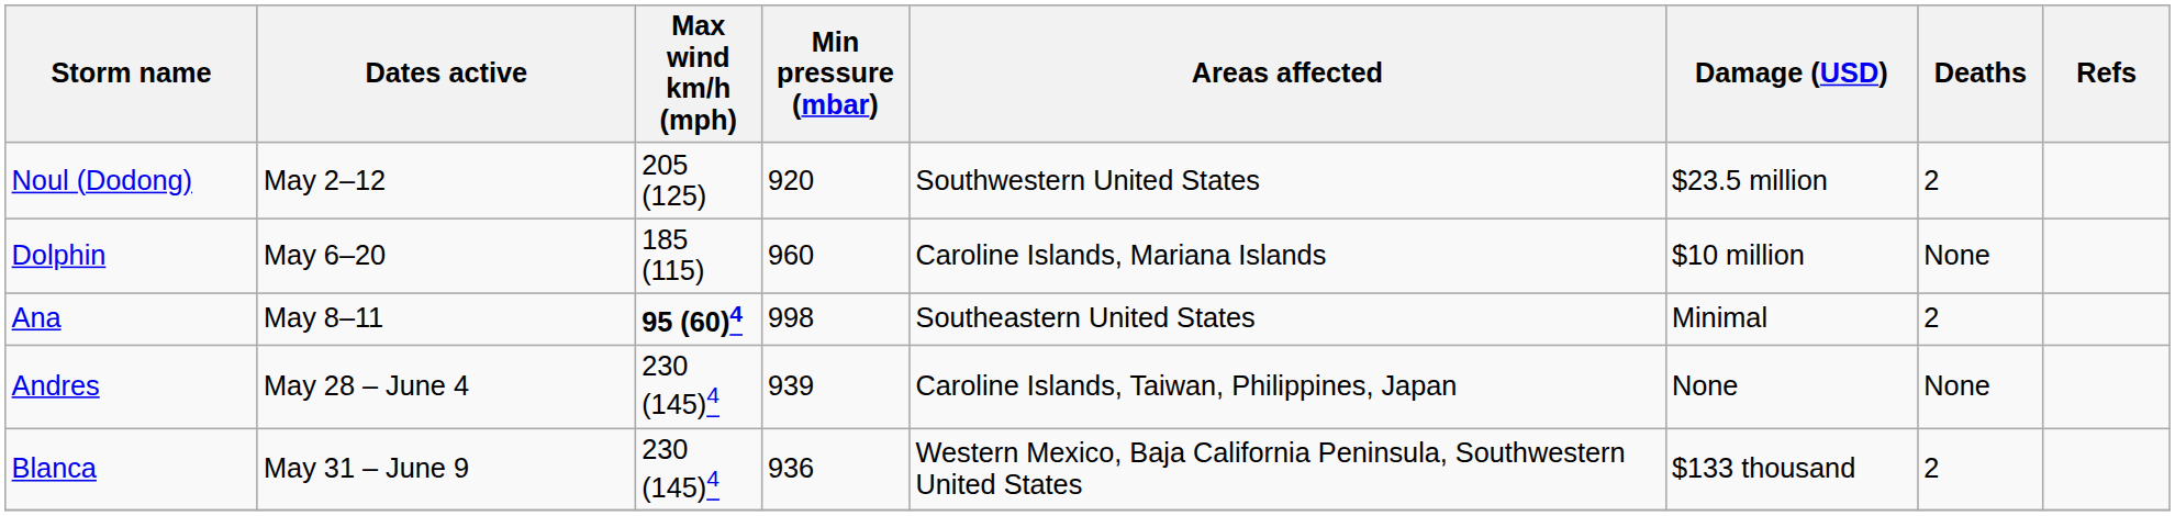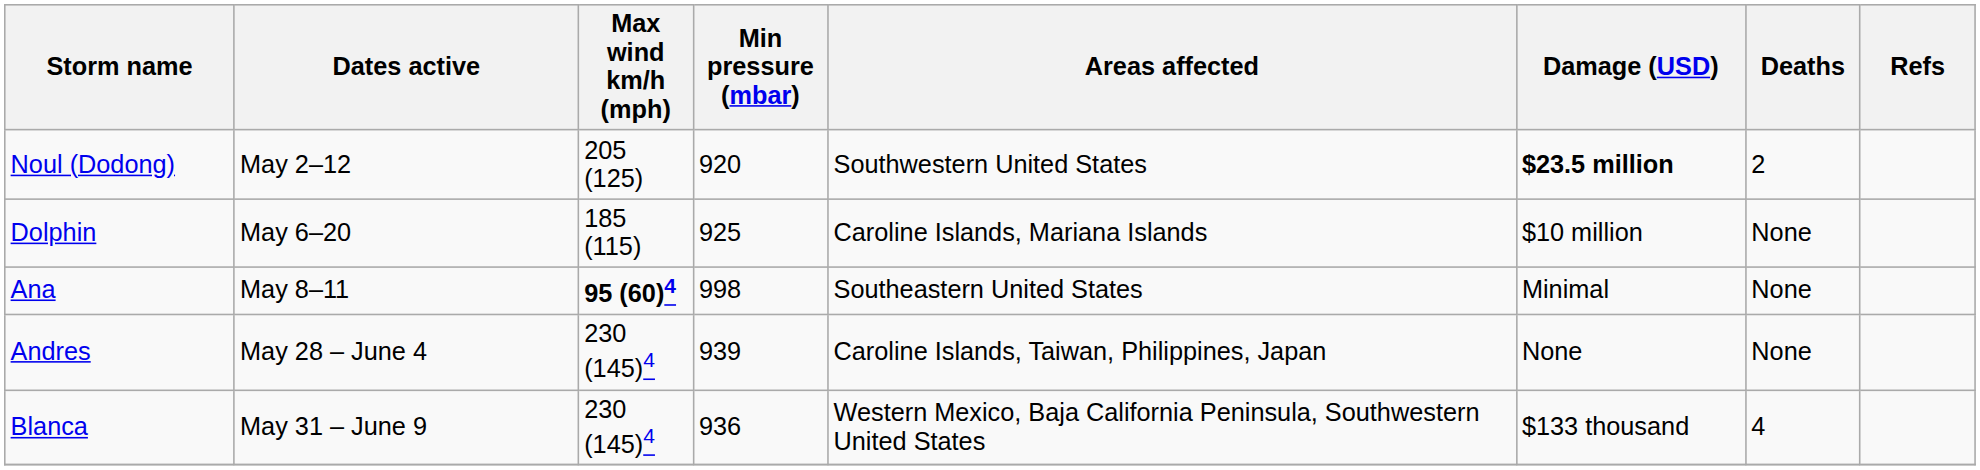Noul (Dodong) | Damage (USD): normal -> bold
Dolphin | Min pressure (mbar): 960 -> 925
Ana | Deaths: 2 -> None
Blanca | Deaths: 2 -> 4
